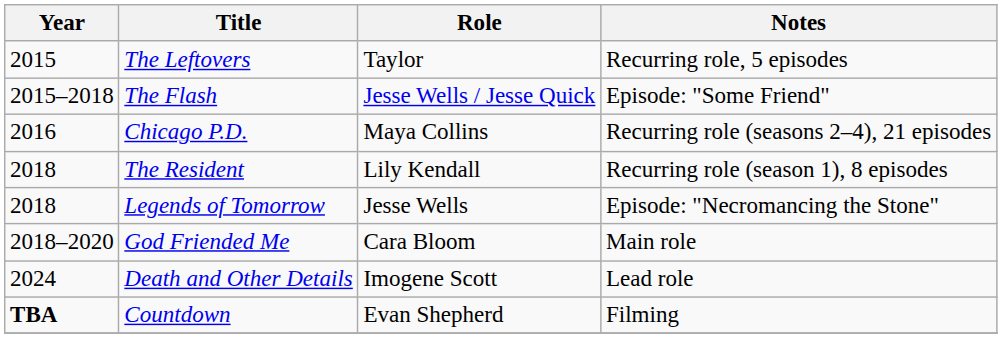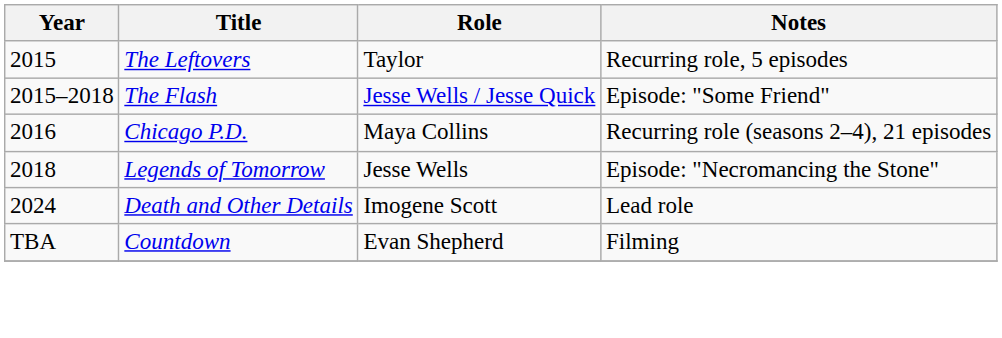- row: 2018 | The Resident | Lily Kendall | Recurring role (season 1), 8 episodes
- row: 2018–2020 | God Friended Me | Cara Bloom | Main role
Countdown | Year: bold -> normal
